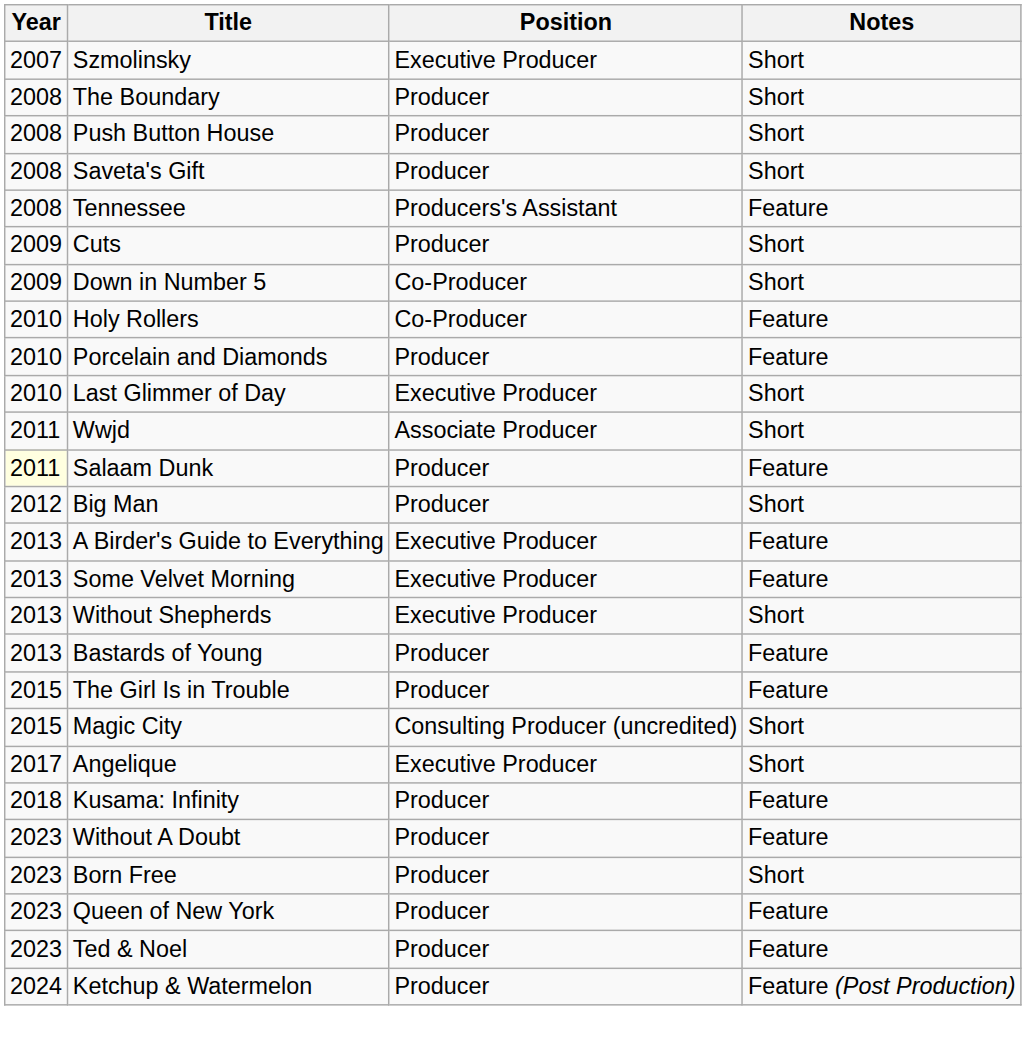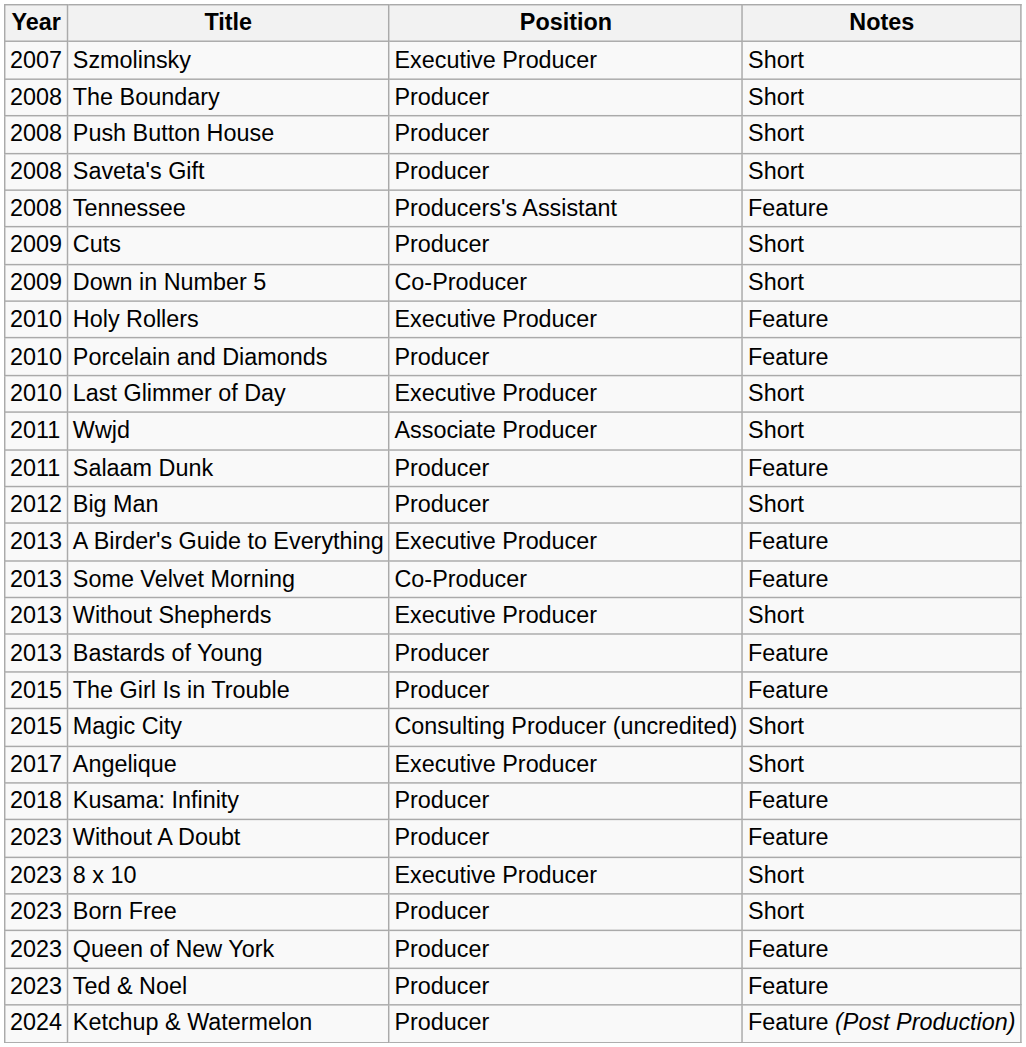Holy Rollers | Position: Co-Producer -> Executive Producer
Salaam Dunk | Year: lightyellow background -> no background
Some Velvet Morning | Position: Executive Producer -> Co-Producer
+ row: 2023 | 8 x 10 | Executive Producer | Short
